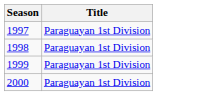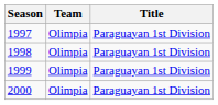+ column: Team | Olimpia | Olimpia | Olimpia | Olimpia
